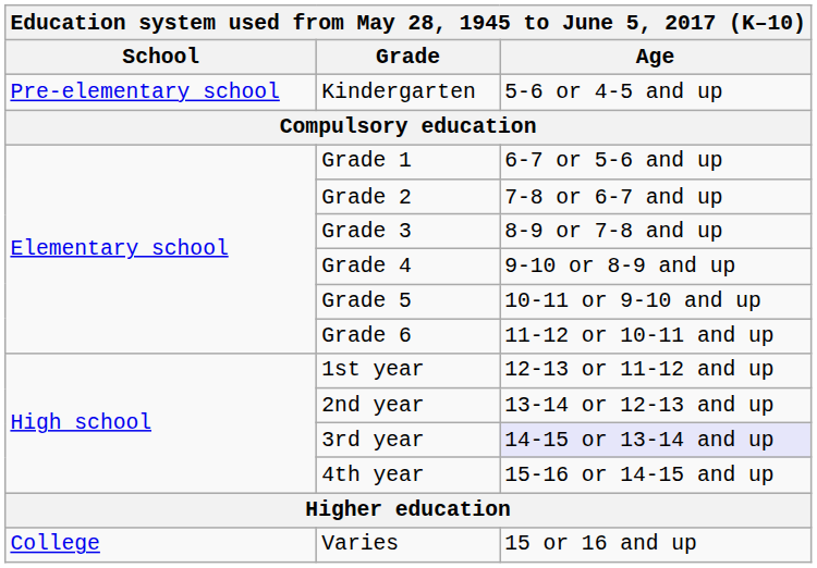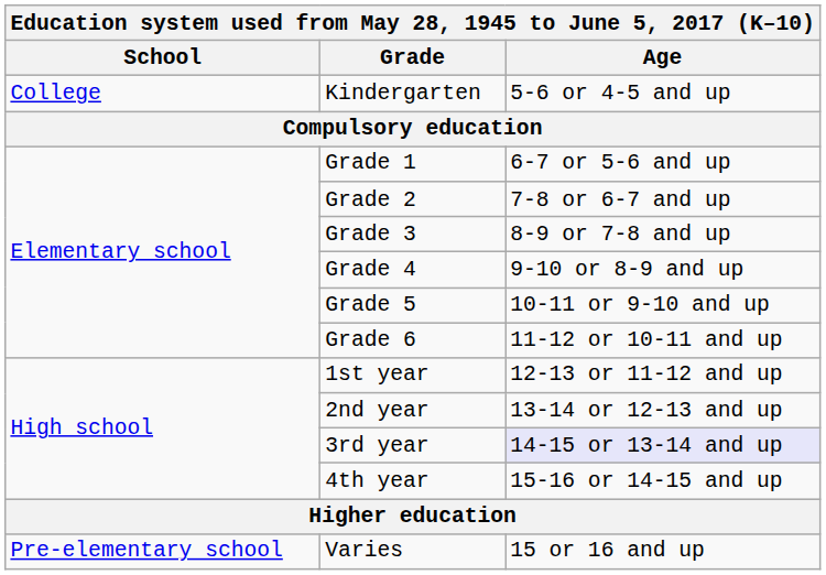Kindergarten | School: Pre-elementary school -> College
Varies | School: College -> Pre-elementary school
